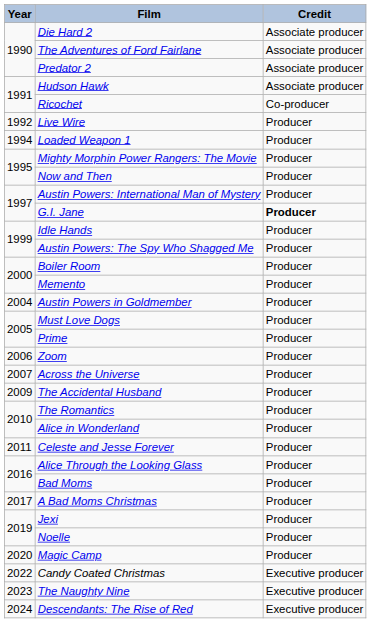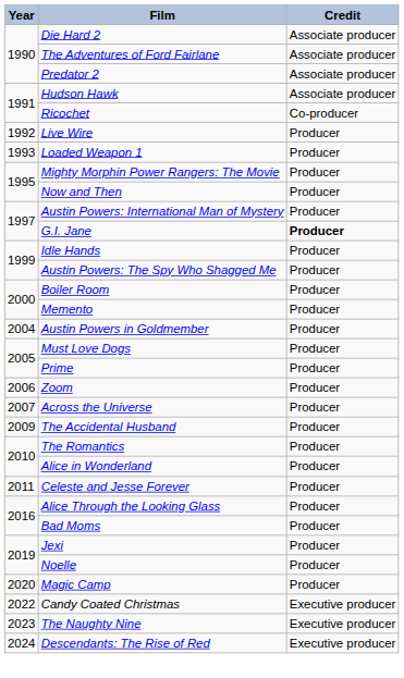Loaded Weapon 1 | Year: 1994 -> 1993
- row: 2017 | A Bad Moms Christmas | Producer
